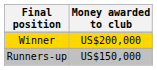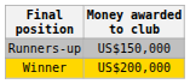rows swapped: Winner <-> Runners-up
